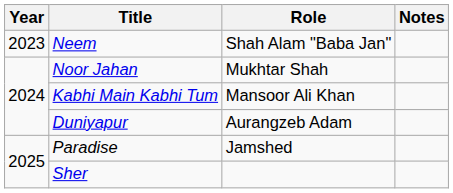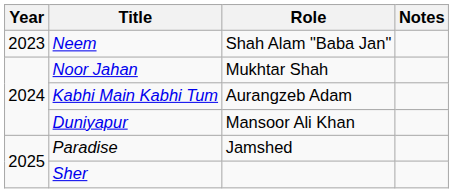Kabhi Main Kabhi Tum | Role: Mansoor Ali Khan -> Aurangzeb Adam
Duniyapur | Role: Aurangzeb Adam -> Mansoor Ali Khan
